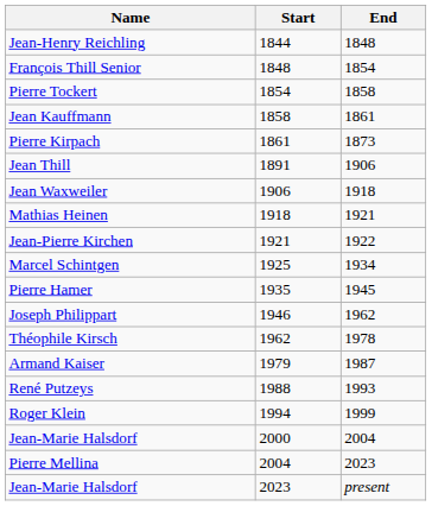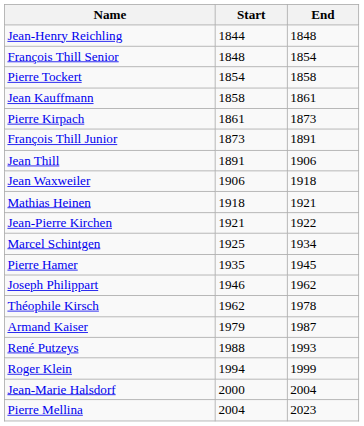+ row: François Thill Junior | 1873 | 1891
- row: Jean-Marie Halsdorf | 2023 | present
